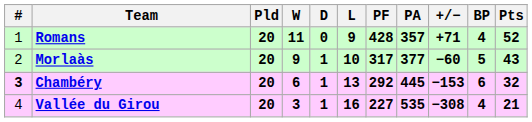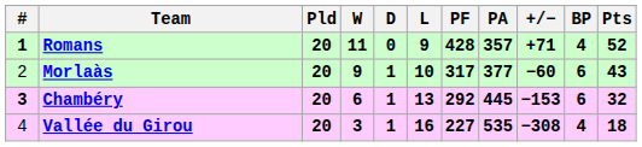Romans | #: normal -> bold
Morlaàs | BP: 5 -> 6
Vallée du Girou | Pts: 21 -> 18
